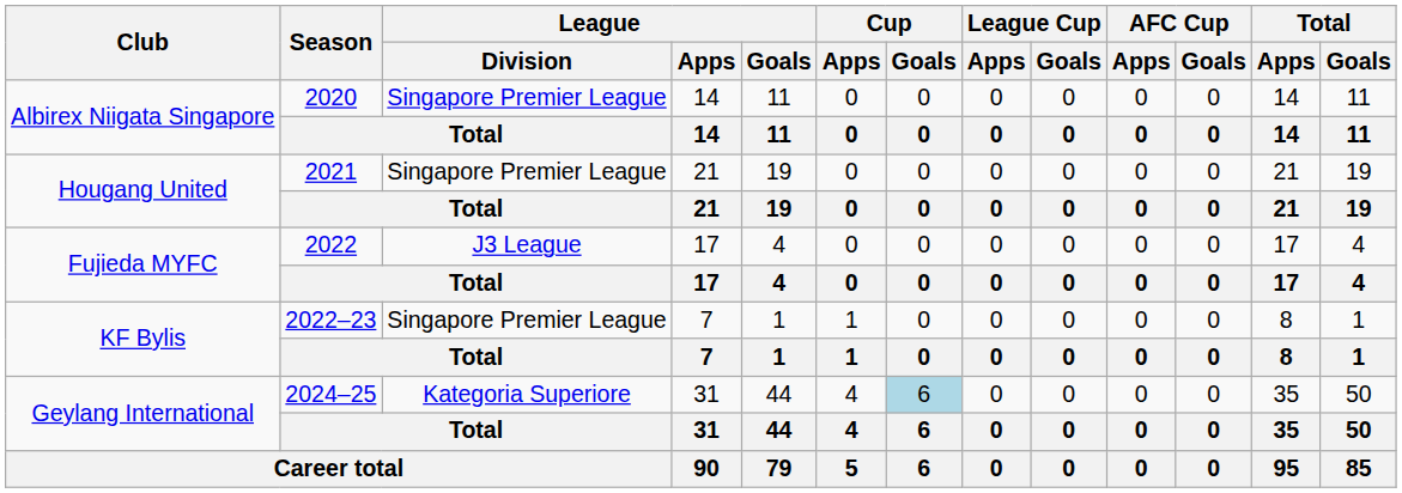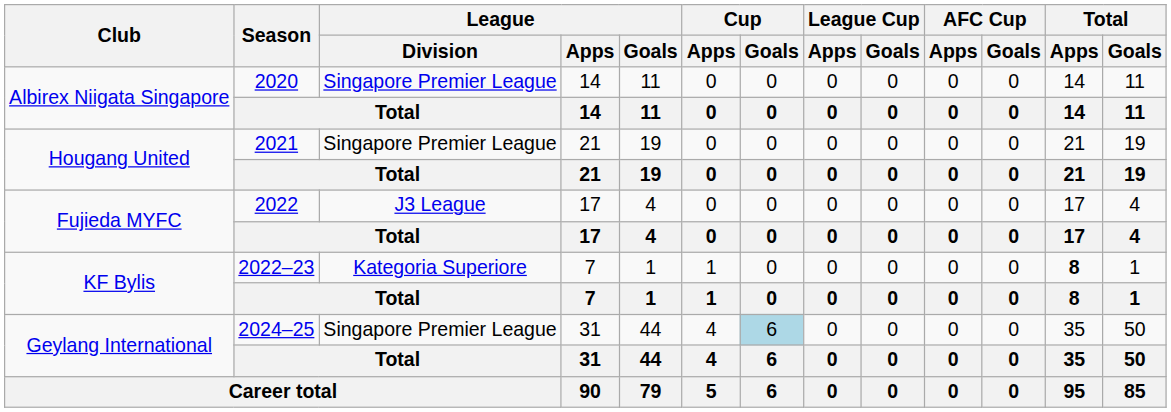KF Bylis / 2022–23 | League / Division: Singapore Premier League -> Kategoria Superiore
KF Bylis / 2022–23 | Total / Apps: normal -> bold
Geylang International / 2024–25 | League / Division: Kategoria Superiore -> Singapore Premier League
